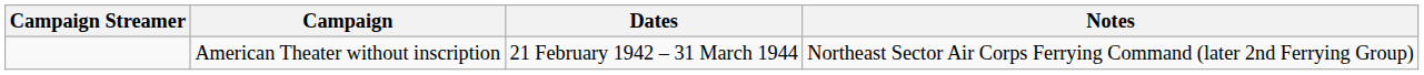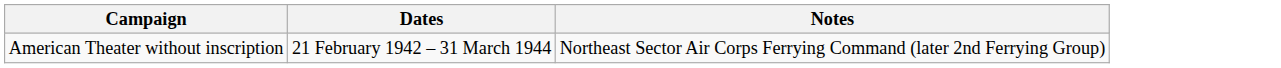- column: Campaign Streamer
